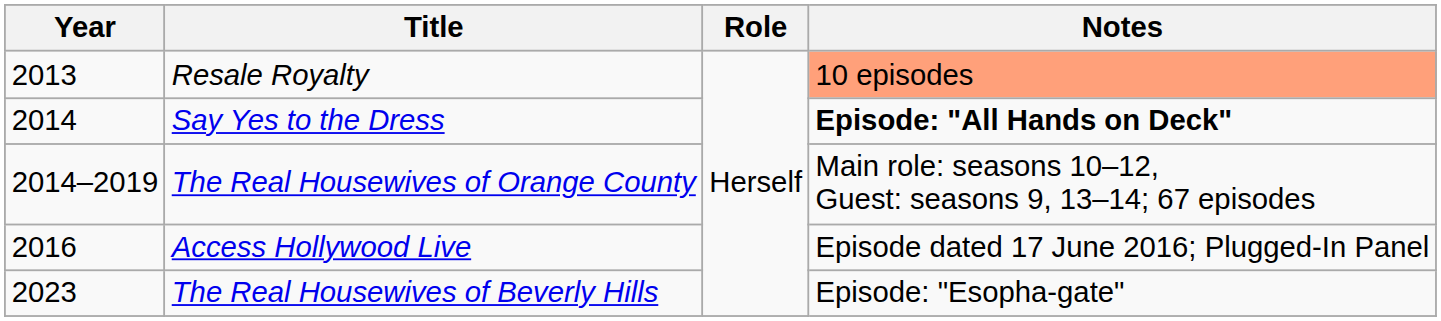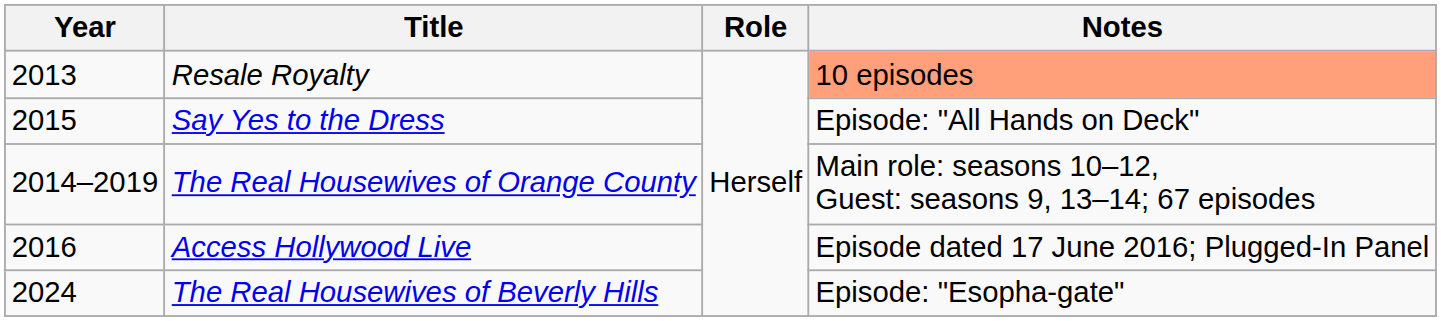Say Yes to the Dress | Year: 2014 -> 2015
Say Yes to the Dress | Notes: bold -> normal
The Real Housewives of Beverly Hills | Year: 2023 -> 2024
